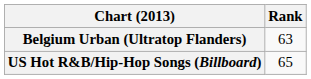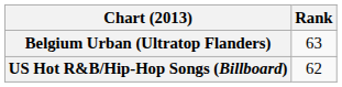US Hot R&B/Hip-Hop Songs (Billboard) | Rank: 65 -> 62
